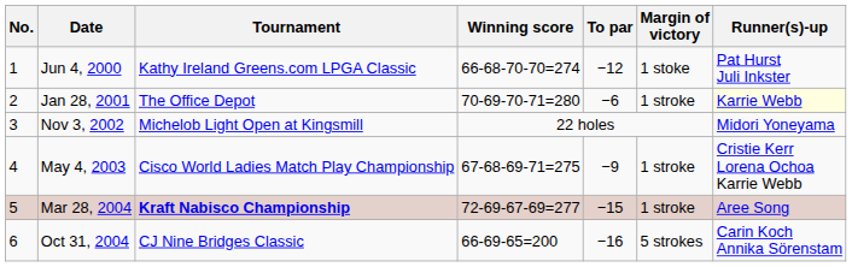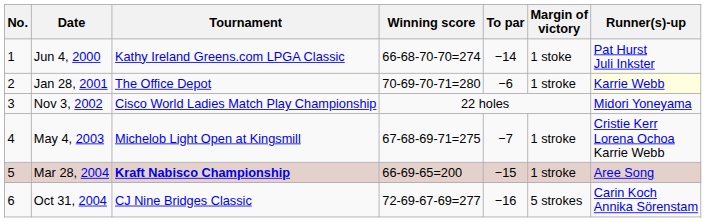Jun 4, 2000 | To par: −12 -> −14
Nov 3, 2002 | Tournament: Michelob Light Open at Kingsmill -> Cisco World Ladies Match Play Championship
May 4, 2003 | Tournament: Cisco World Ladies Match Play Championship -> Michelob Light Open at Kingsmill
May 4, 2003 | To par: −9 -> −7
Mar 28, 2004 | Winning score: 72-69-67-69=277 -> 66-69-65=200
Oct 31, 2004 | Winning score: 66-69-65=200 -> 72-69-67-69=277
